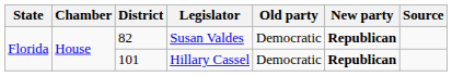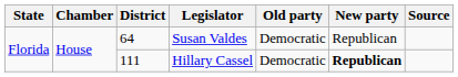Susan Valdes | District: 82 -> 64
Susan Valdes | New party: bold -> normal
Hillary Cassel | District: 101 -> 111
